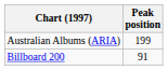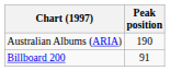Australian Albums (ARIA) | Peak position: 199 -> 190
